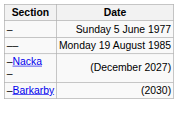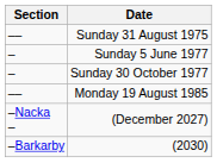+ row: –– | Sunday 31 August 1975
+ row: – | Sunday 30 October 1977
